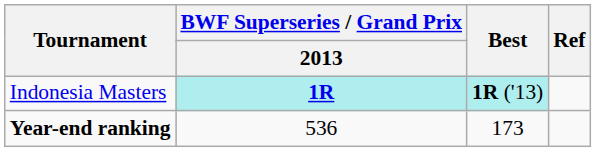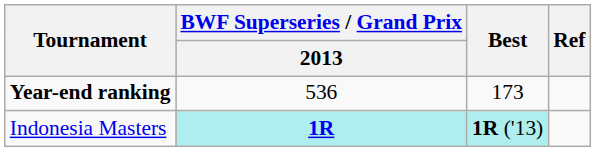rows swapped: Indonesia Masters <-> Year-end ranking
